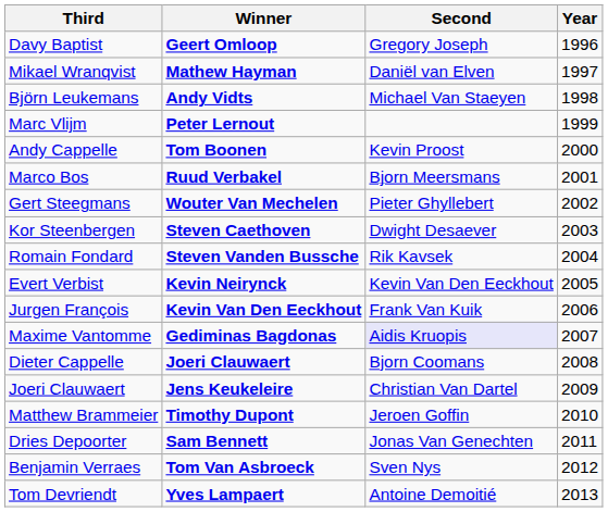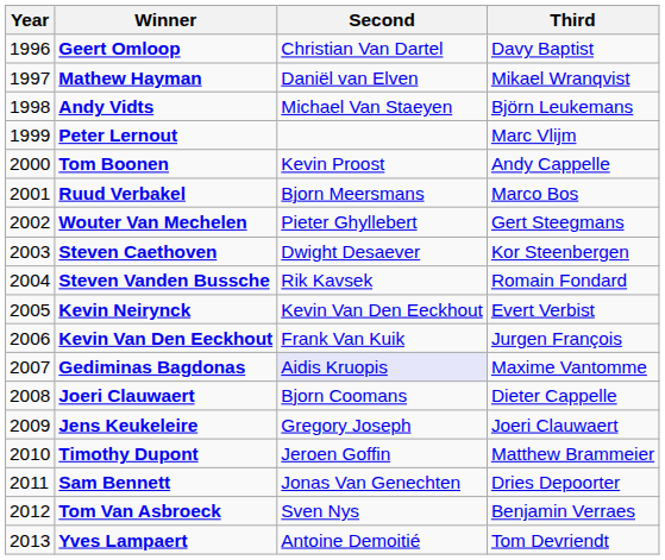columns swapped: Year <-> Third
Geert Omloop | Second: Gregory Joseph -> Christian Van Dartel
Jens Keukeleire | Second: Christian Van Dartel -> Gregory Joseph
